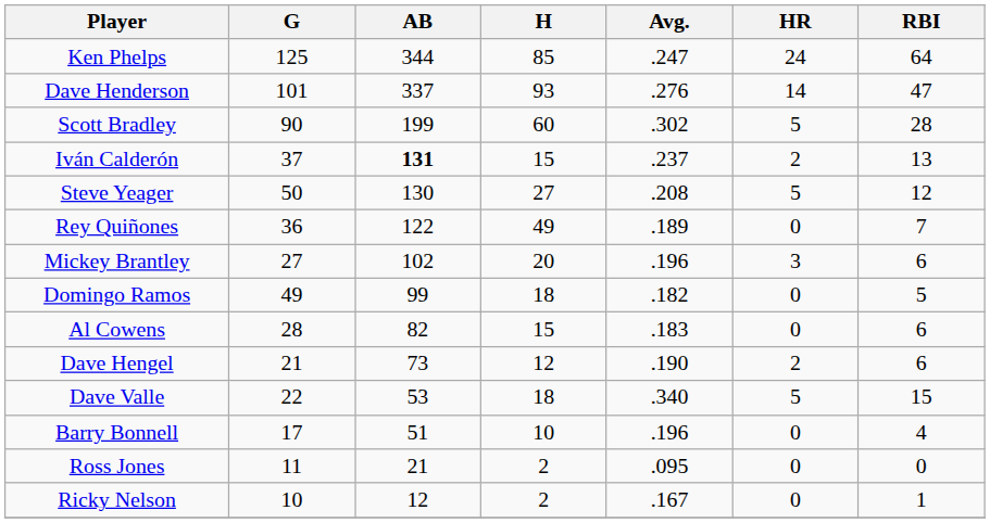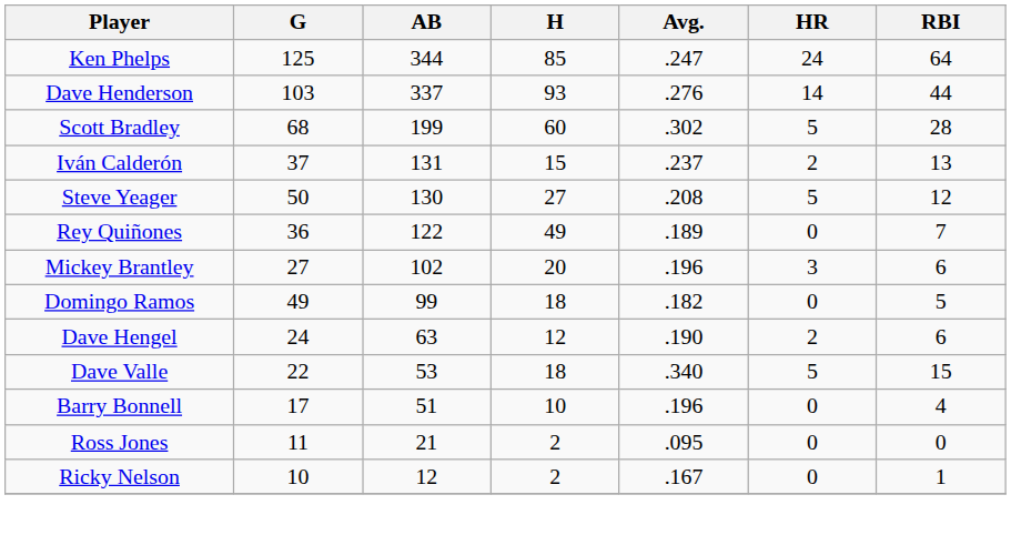Dave Henderson | G: 101 -> 103
Dave Henderson | RBI: 47 -> 44
Scott Bradley | G: 90 -> 68
Iván Calderón | AB: bold -> normal
- row: Al Cowens | 28 | 82 | 15 | .183 | 0 | 6
Dave Hengel | G: 21 -> 24
Dave Hengel | AB: 73 -> 63
